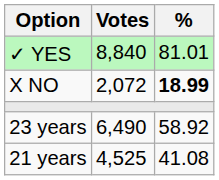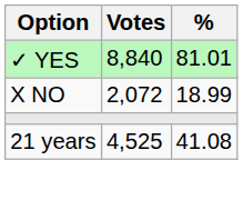X NO | %: bold -> normal
- row: 23 years | 6,490 | 58.92
